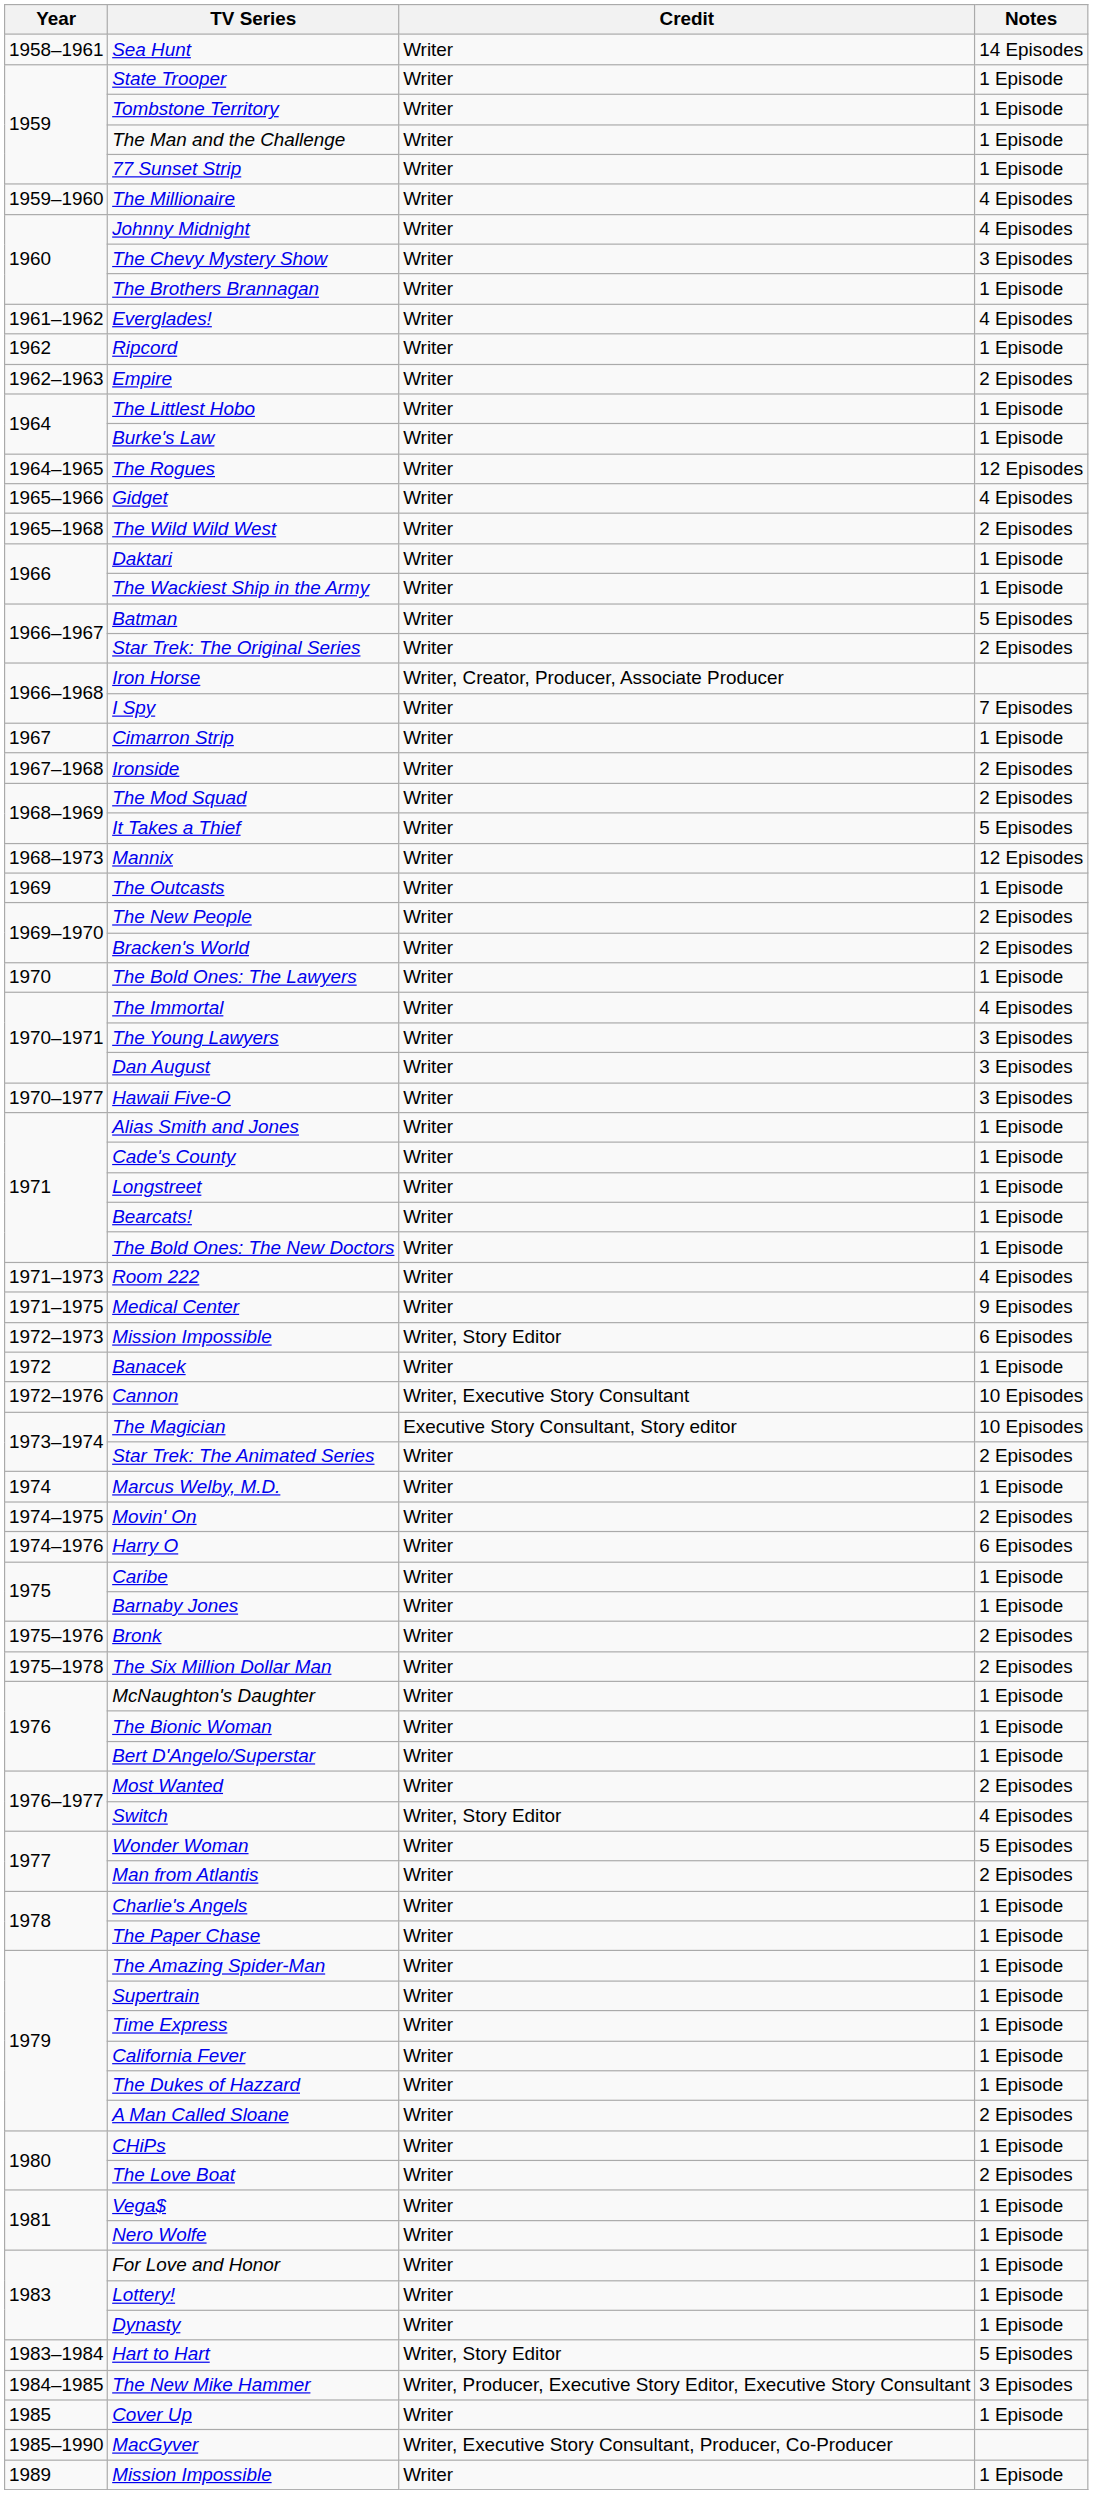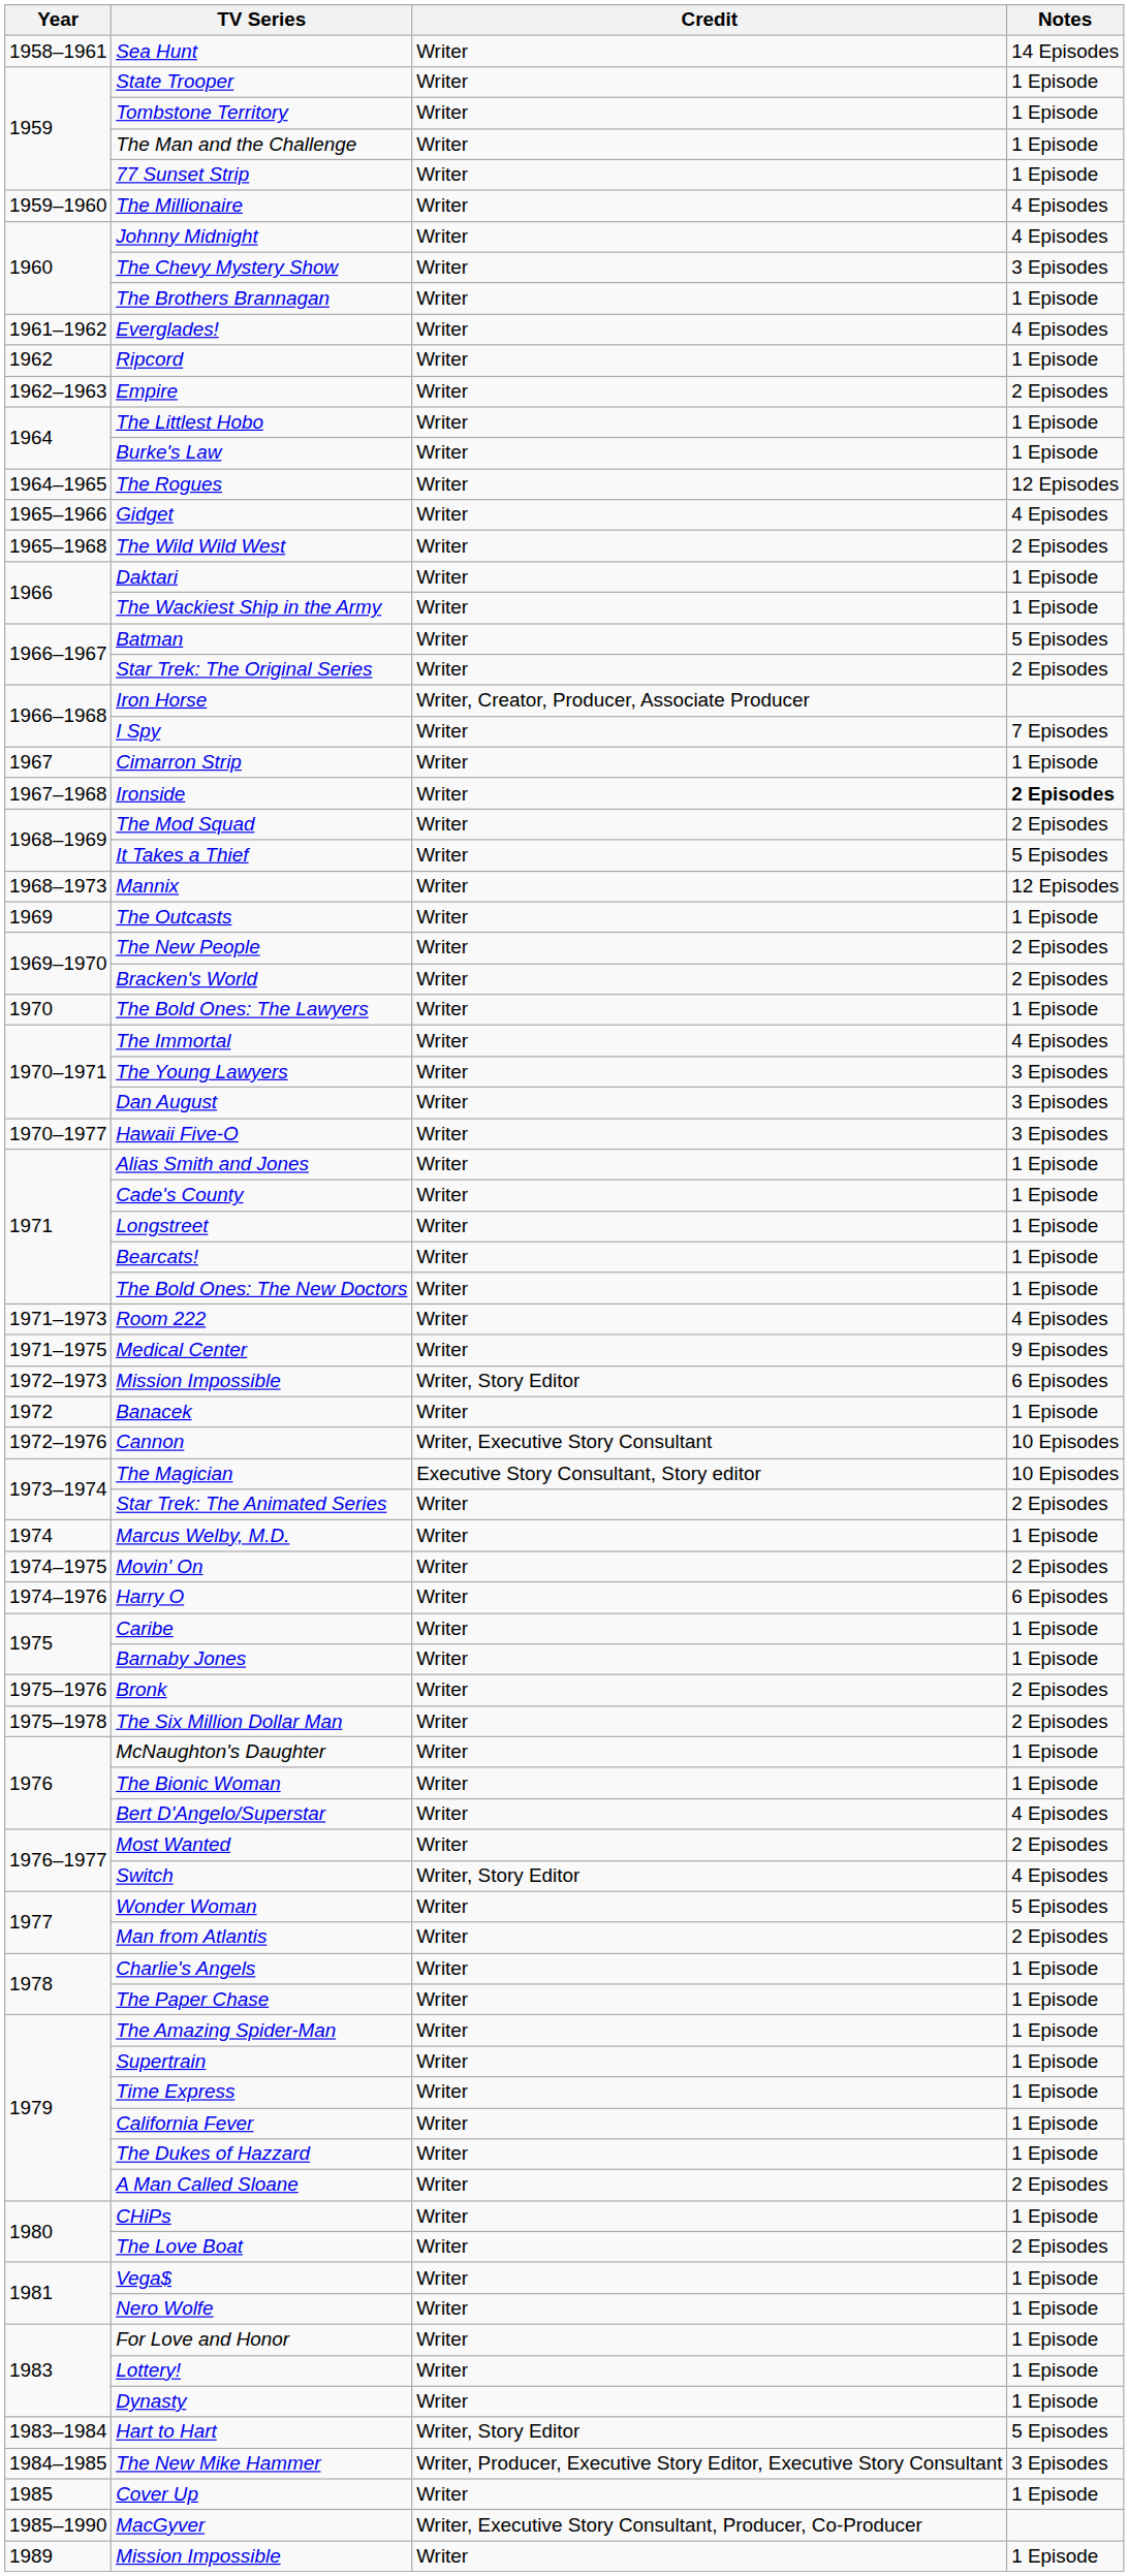Ironside | Notes: normal -> bold
Bert D'Angelo/Superstar | Notes: 1 Episode -> 4 Episodes
